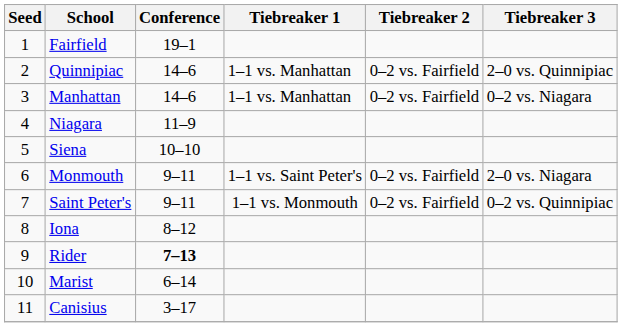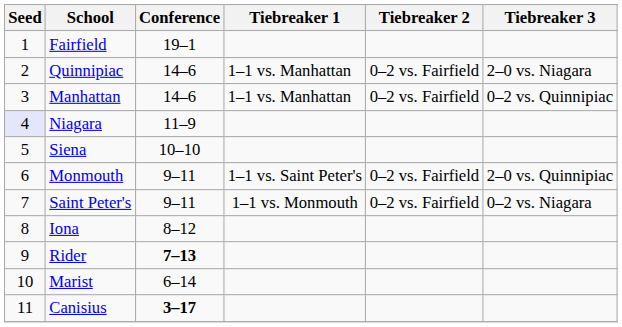Quinnipiac | Tiebreaker 3: 2–0 vs. Quinnipiac -> 2–0 vs. Niagara
Manhattan | Tiebreaker 3: 0–2 vs. Niagara -> 0–2 vs. Quinnipiac
Niagara | Seed: no background -> lavender background
Monmouth | Tiebreaker 3: 2–0 vs. Niagara -> 2–0 vs. Quinnipiac
Saint Peter's | Tiebreaker 3: 0–2 vs. Quinnipiac -> 0–2 vs. Niagara
Canisius | Conference: normal -> bold
